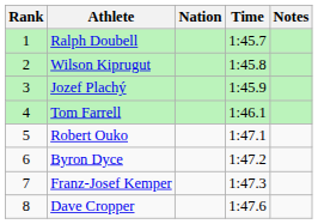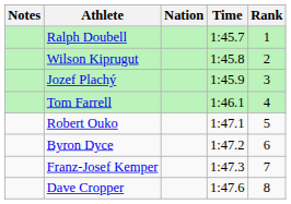columns swapped: Rank <-> Notes
